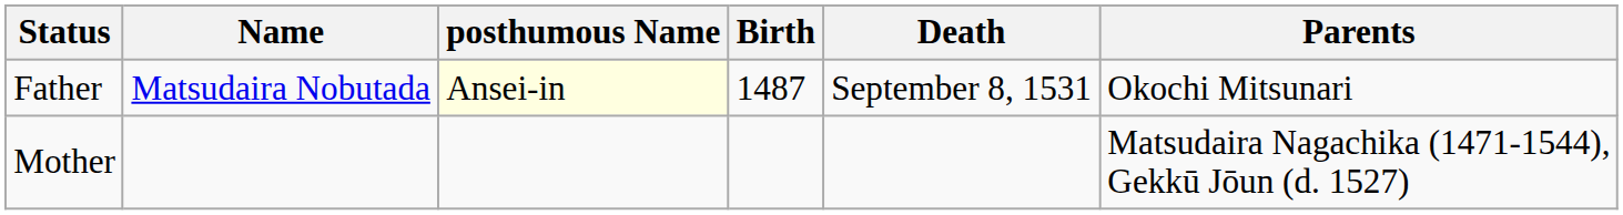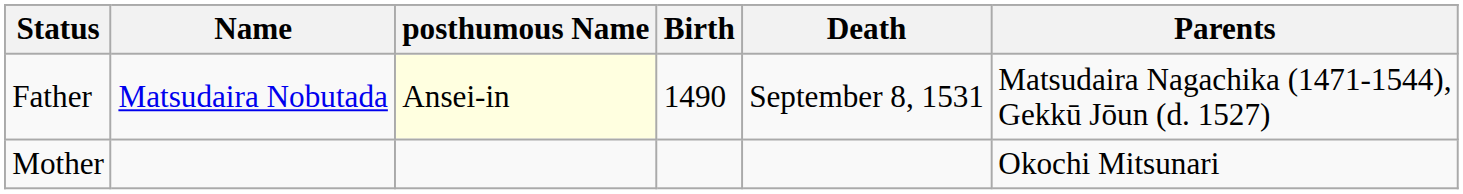Father | Birth: 1487 -> 1490
Father | Parents: Okochi Mitsunari -> Matsudaira Nagachika (1471-1544), Gekkū Jōun (d. 1527)
Mother | Parents: Matsudaira Nagachika (1471-1544), Gekkū Jōun (d. 1527) -> Okochi Mitsunari
